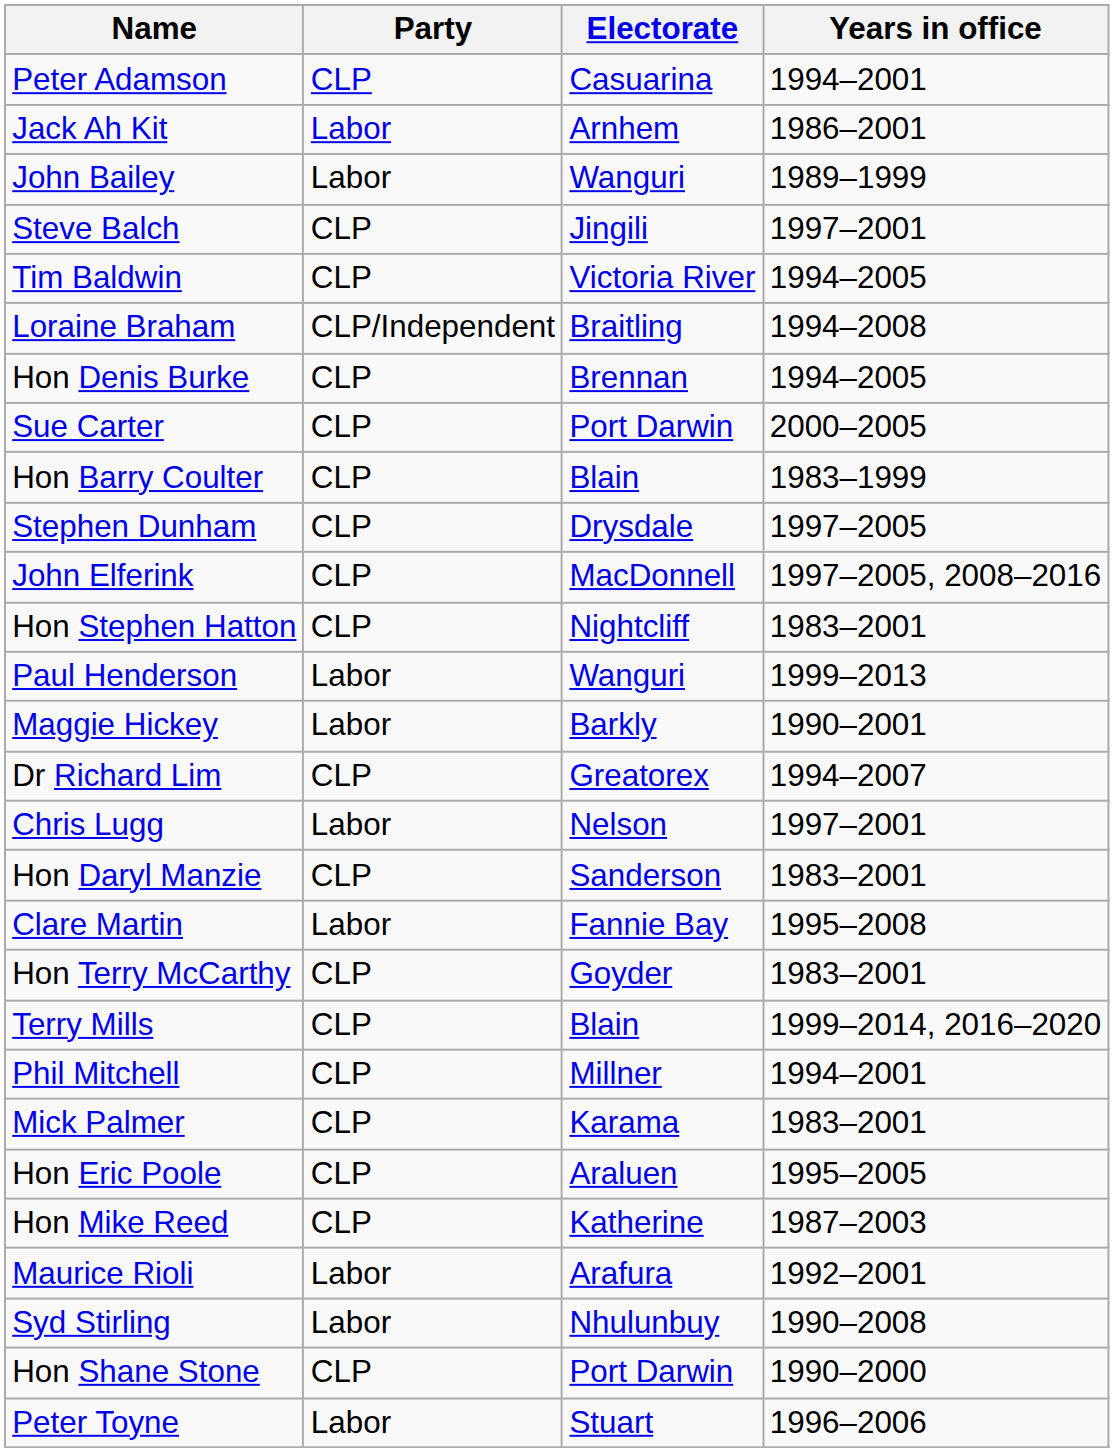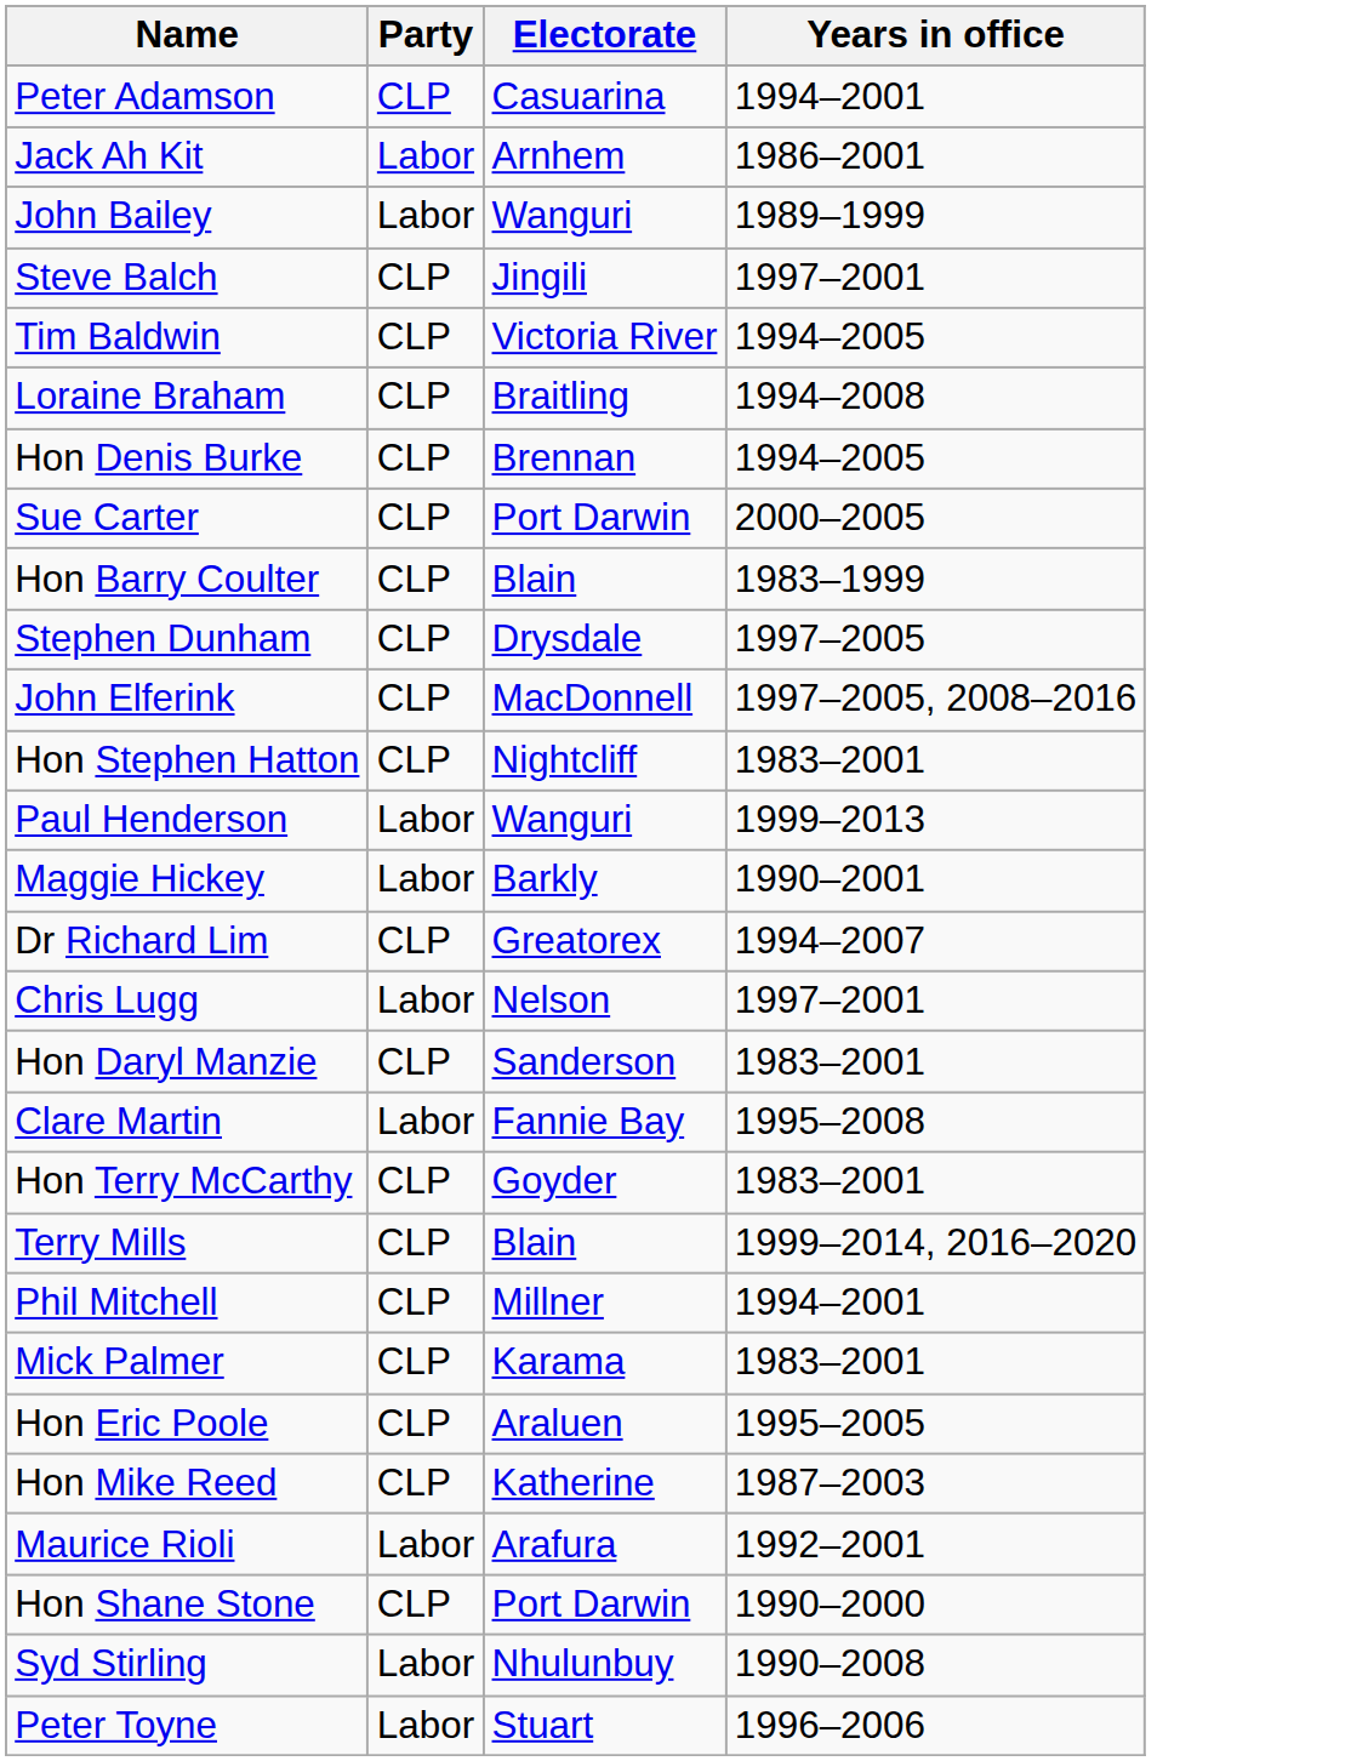Loraine Braham | Party: CLP/Independent -> CLP
rows swapped: Syd Stirling <-> Hon Shane Stone
